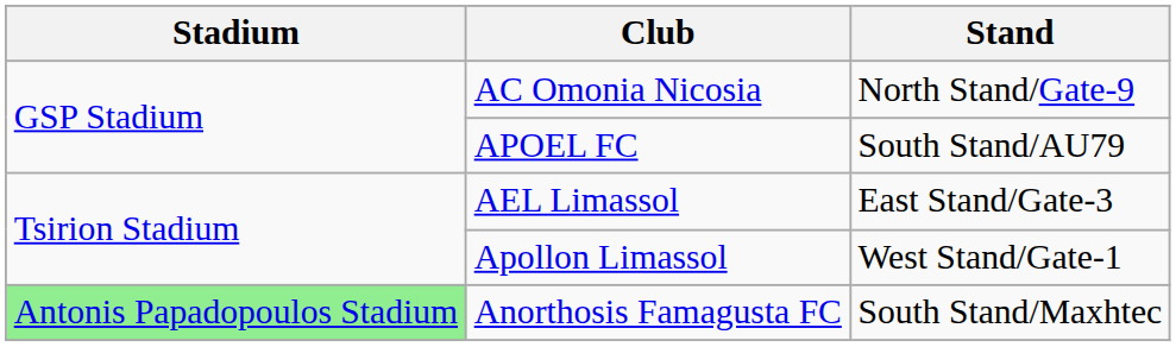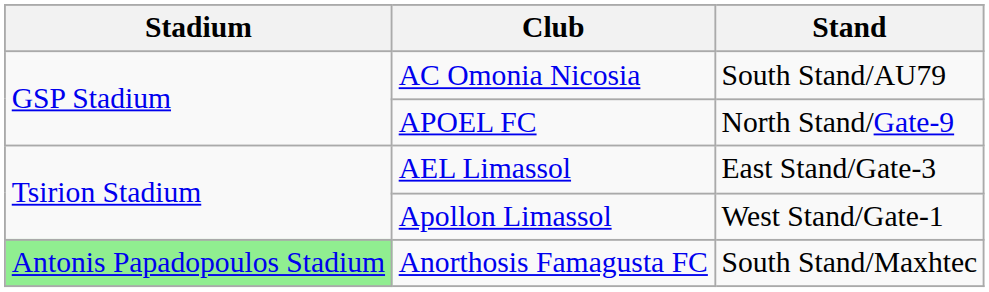AC Omonia Nicosia | Stand: North Stand/Gate-9 -> South Stand/AU79
APOEL FC | Stand: South Stand/AU79 -> North Stand/Gate-9
